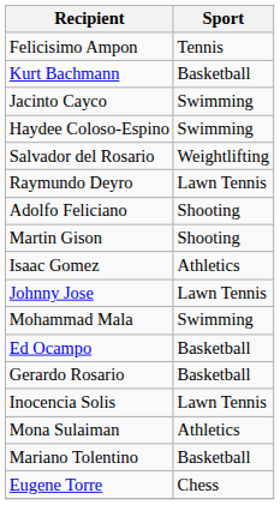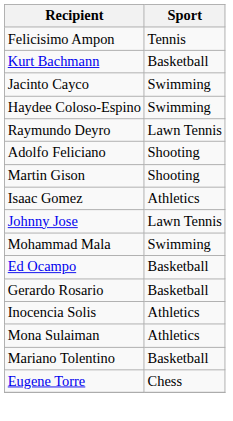- row: Salvador del Rosario | Weightlifting
Inocencia Solis | Sport: Lawn Tennis -> Athletics
